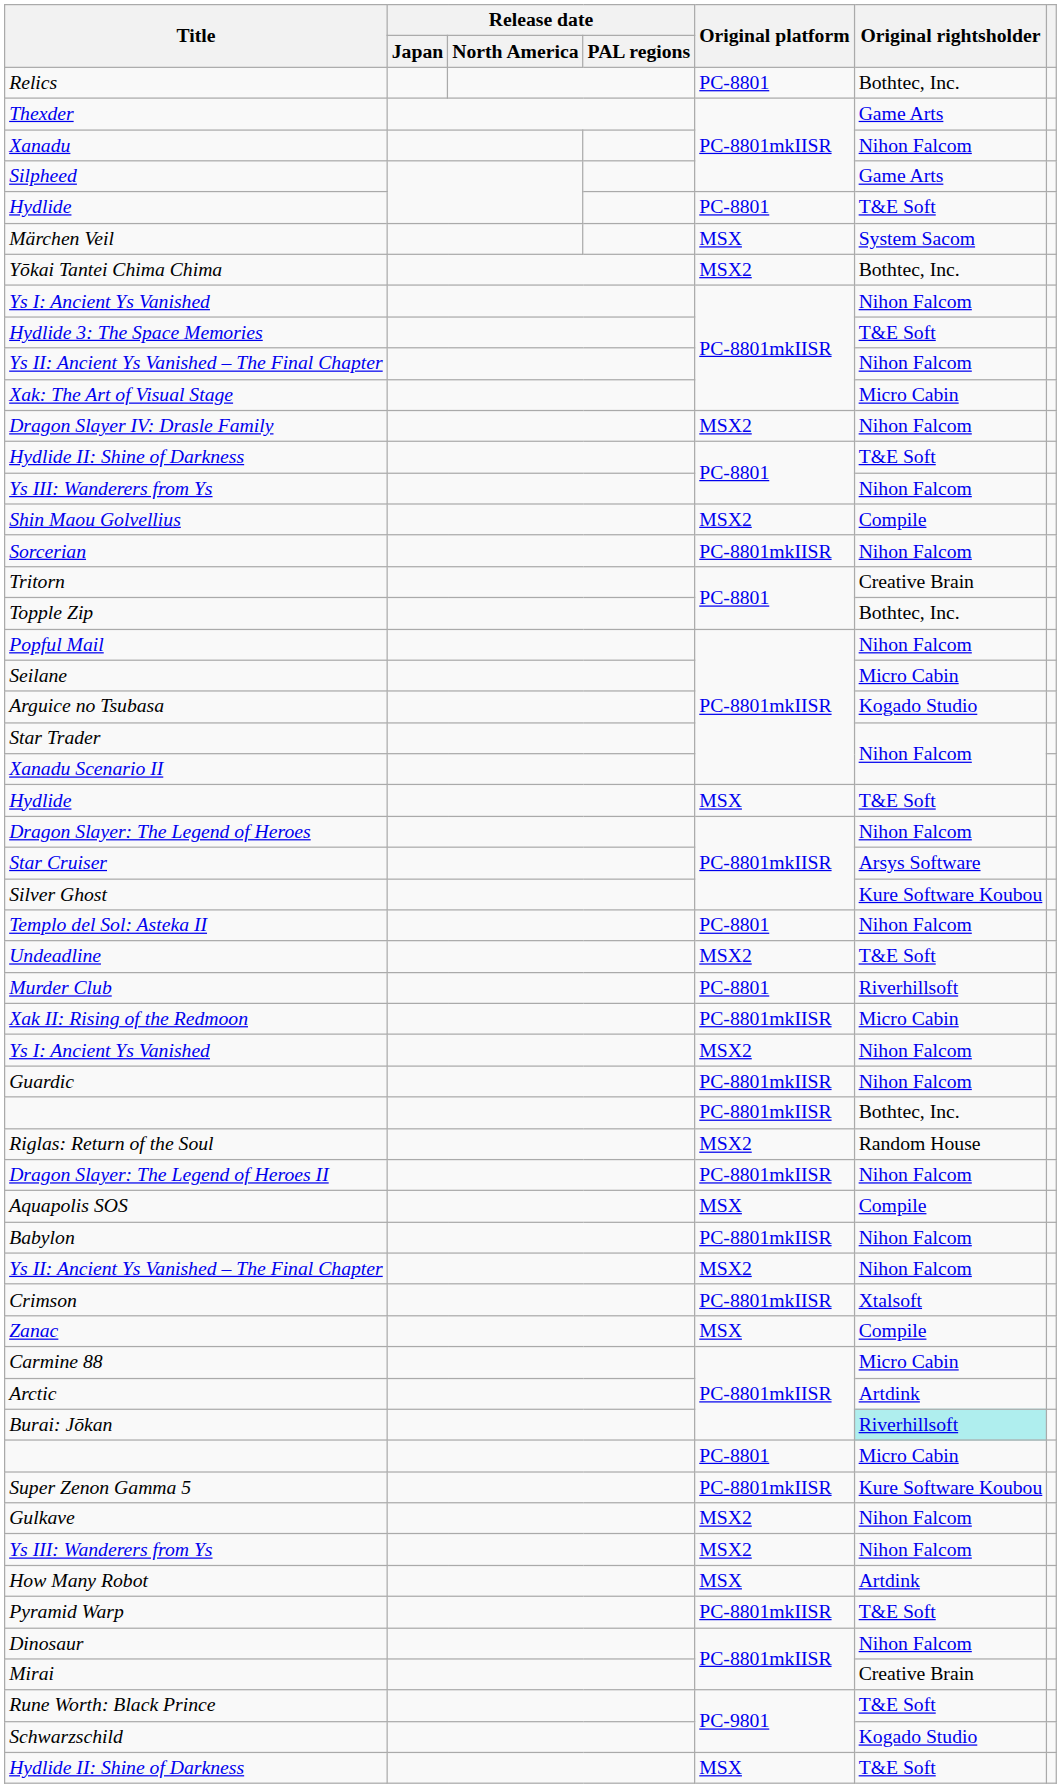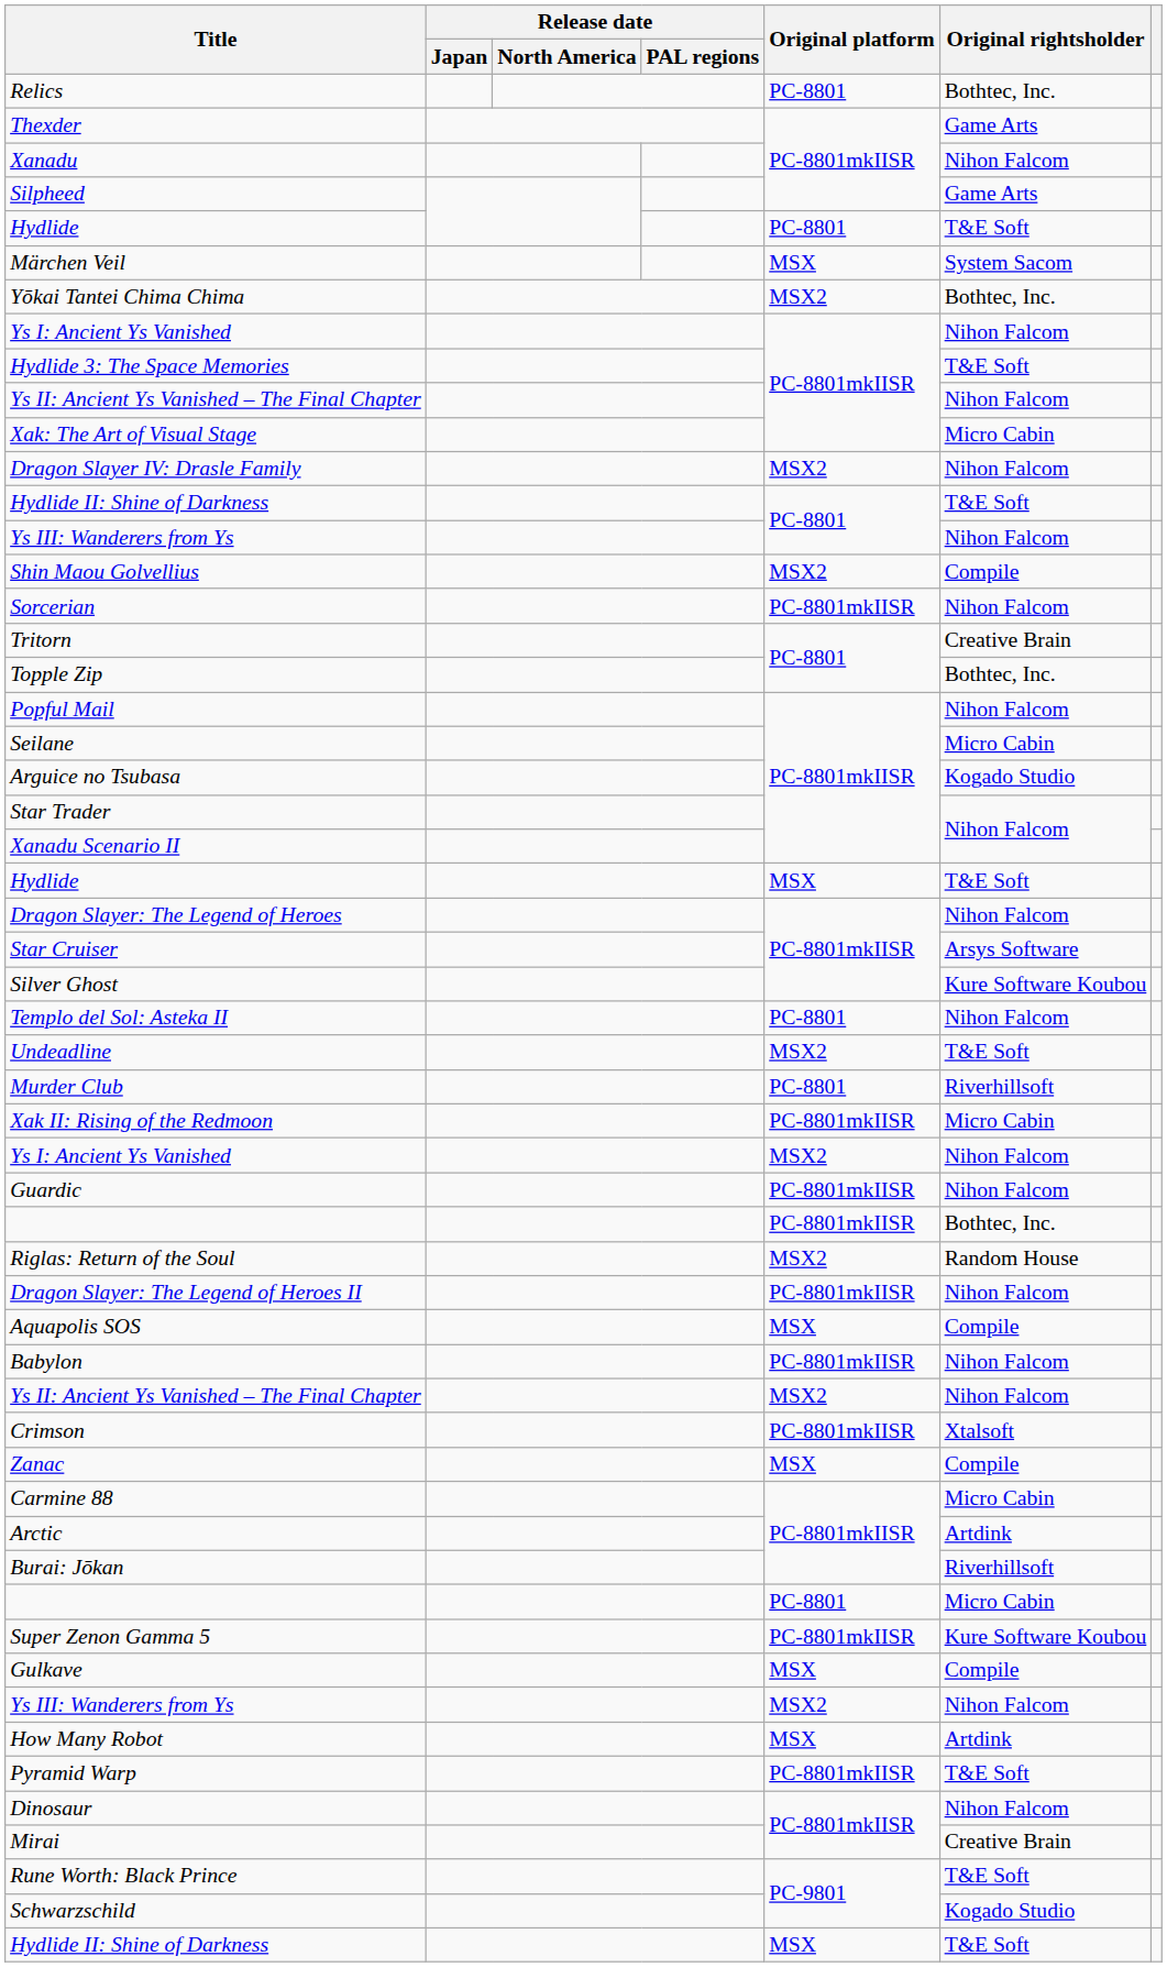Burai: Jōkan | Original rightsholder: paleturquoise background -> no background
Gulkave | Original platform: MSX2 -> MSX
Gulkave | Original rightsholder: Nihon Falcom -> Compile
